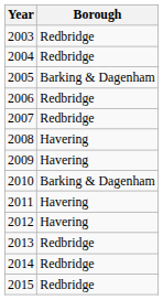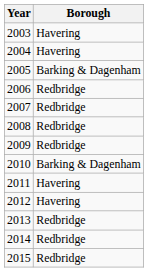2003 | Borough: Redbridge -> Havering
2004 | Borough: Redbridge -> Havering
2008 | Borough: Havering -> Redbridge
2009 | Borough: Havering -> Redbridge
